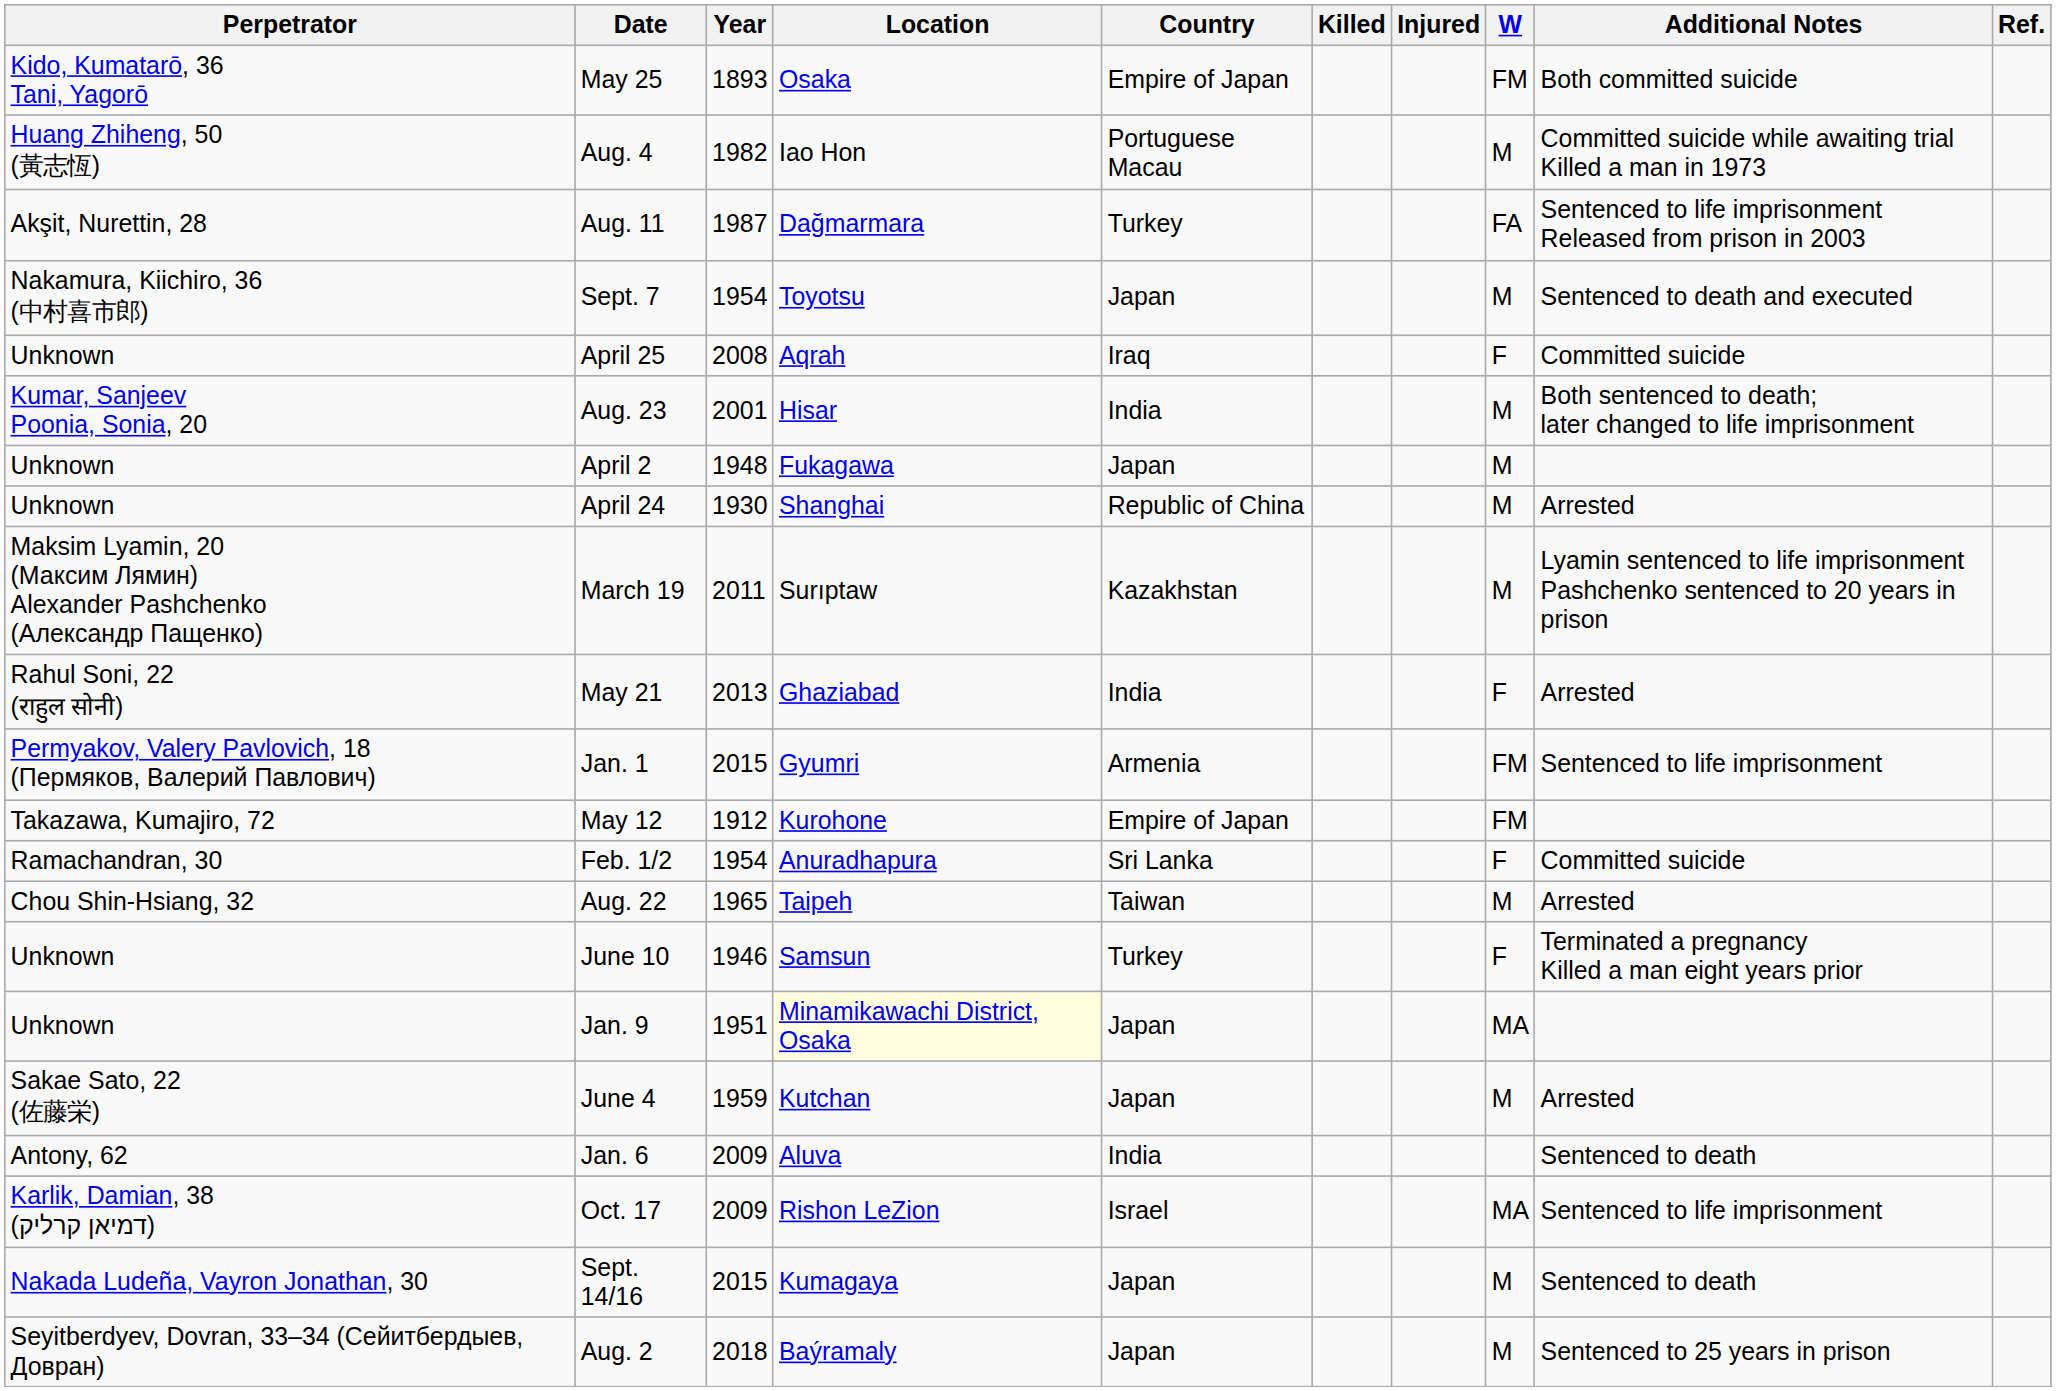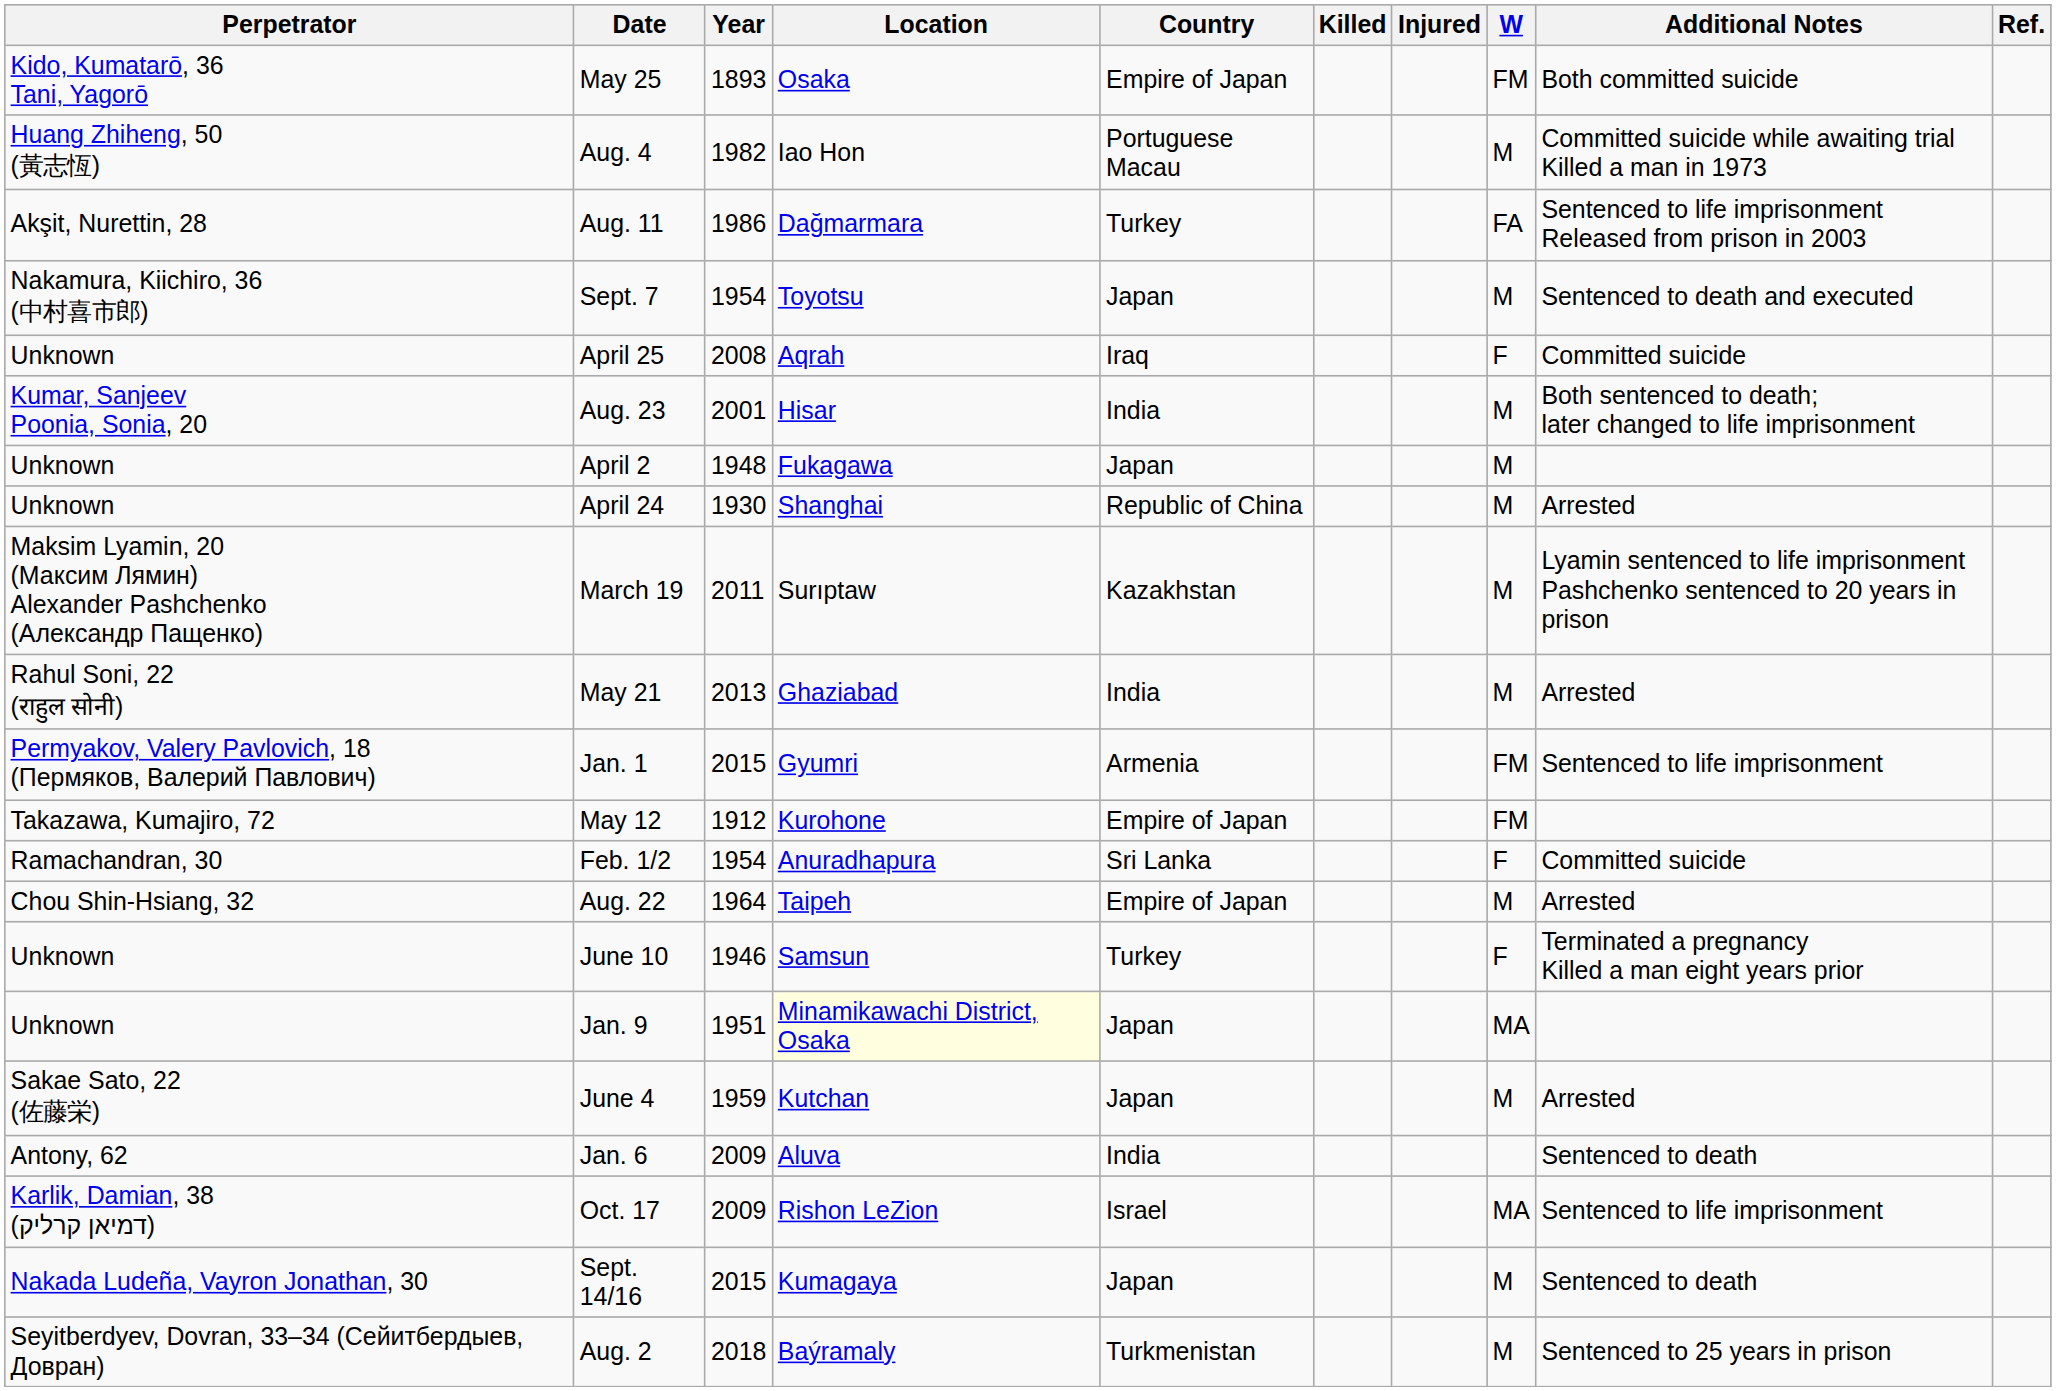Aug. 11 | Year: 1987 -> 1986
May 21 | W: F -> M
Aug. 22 | Year: 1965 -> 1964
Aug. 22 | Country: Taiwan -> Empire of Japan
Aug. 2 | Country: Japan -> Turkmenistan
